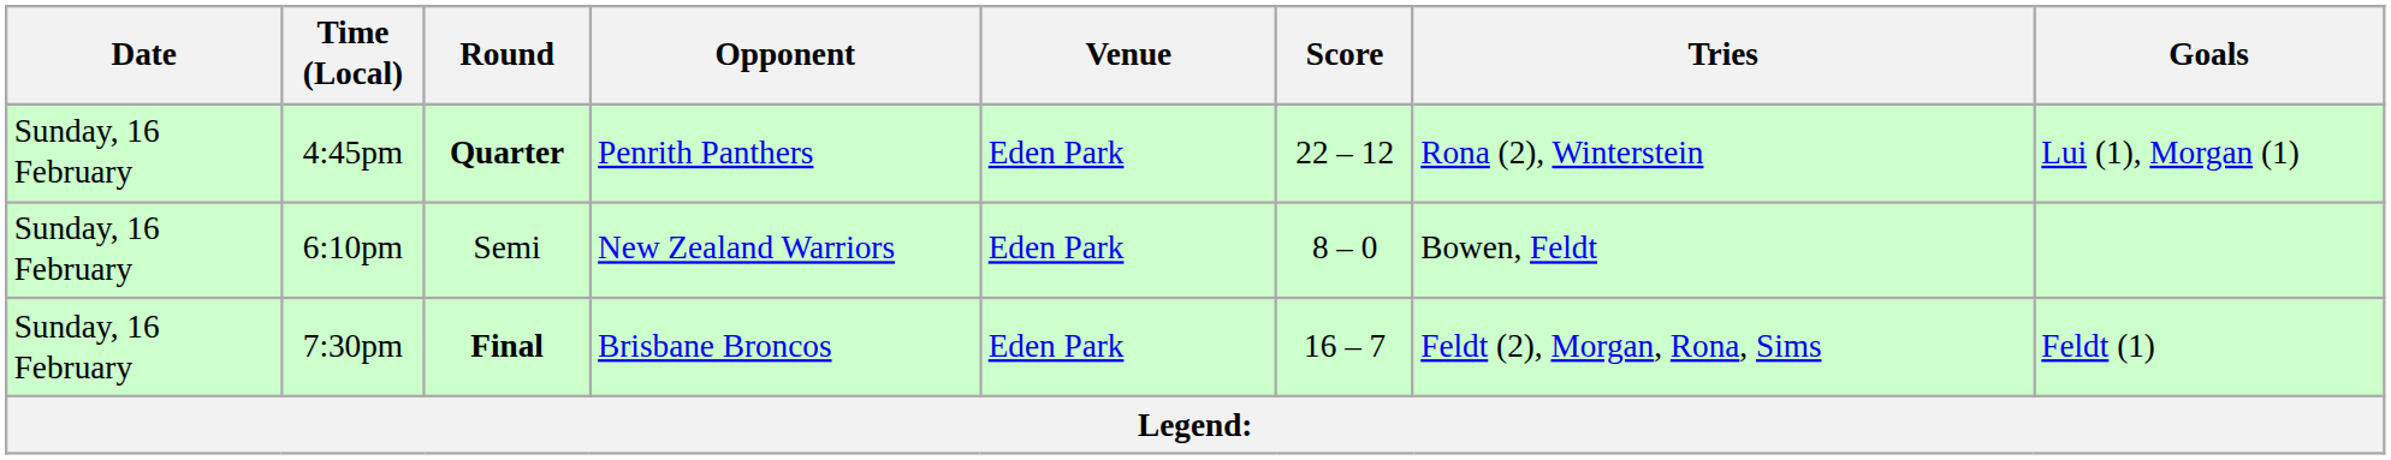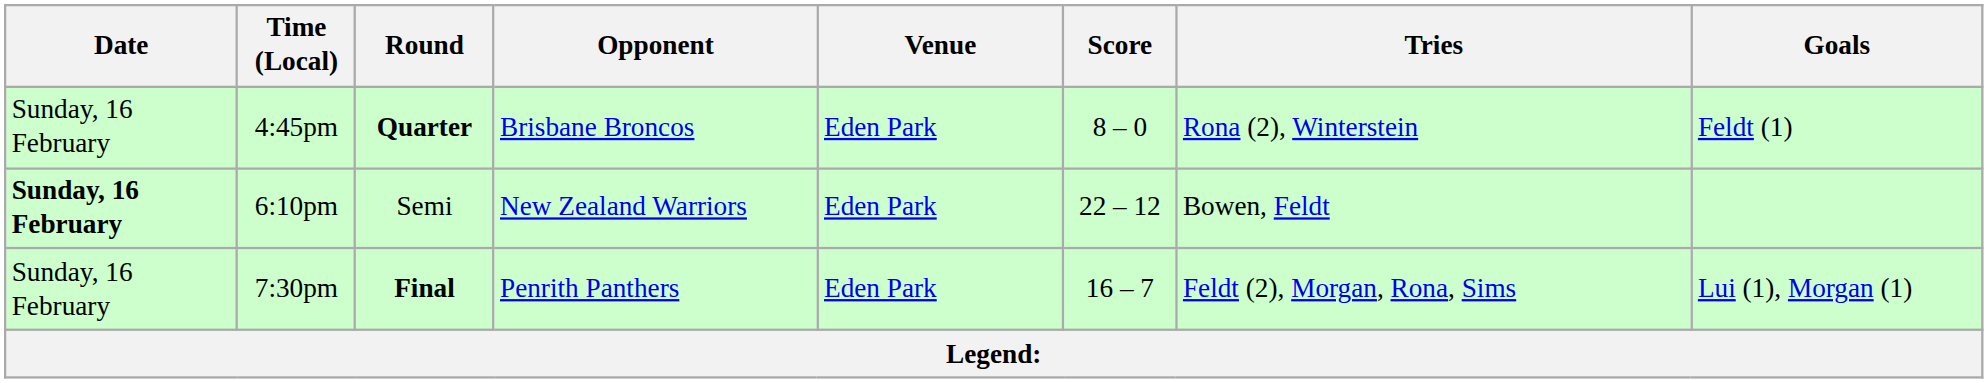4:45pm | Opponent: Penrith Panthers -> Brisbane Broncos
4:45pm | Score: 22 – 12 -> 8 – 0
4:45pm | Goals: Lui (1), Morgan (1) -> Feldt (1)
6:10pm | Date: normal -> bold
6:10pm | Score: 8 – 0 -> 22 – 12
7:30pm | Opponent: Brisbane Broncos -> Penrith Panthers
7:30pm | Goals: Feldt (1) -> Lui (1), Morgan (1)
